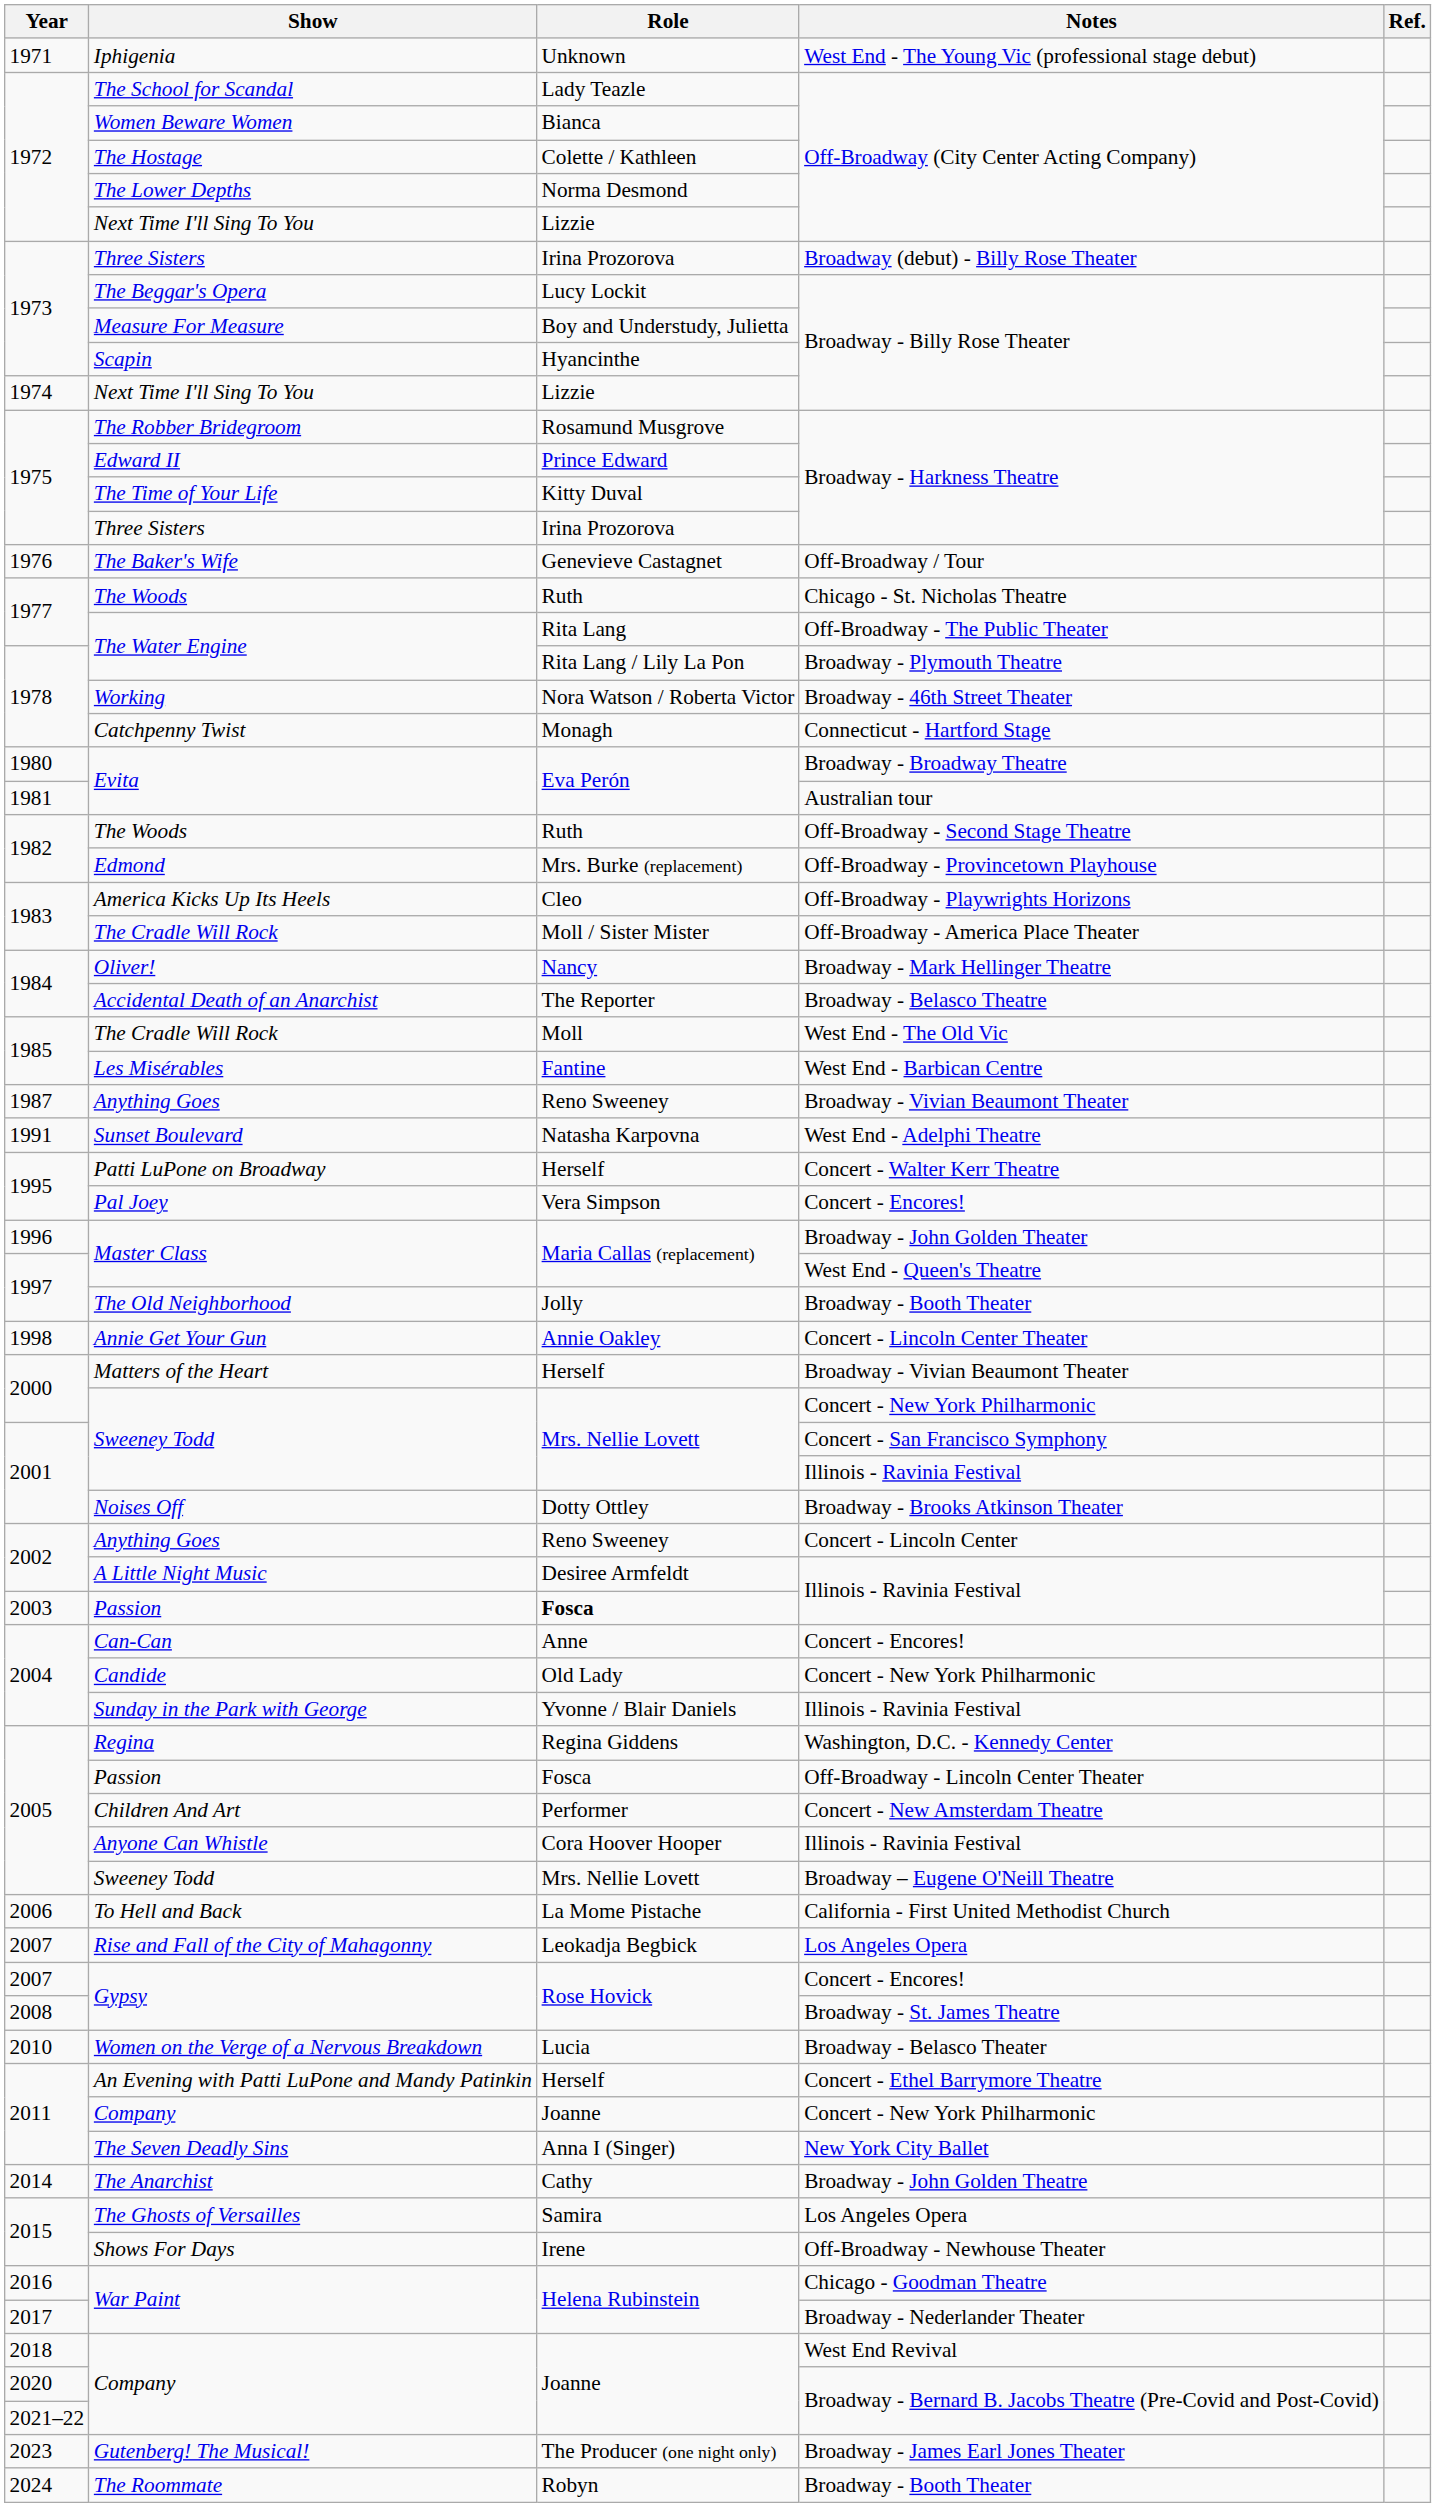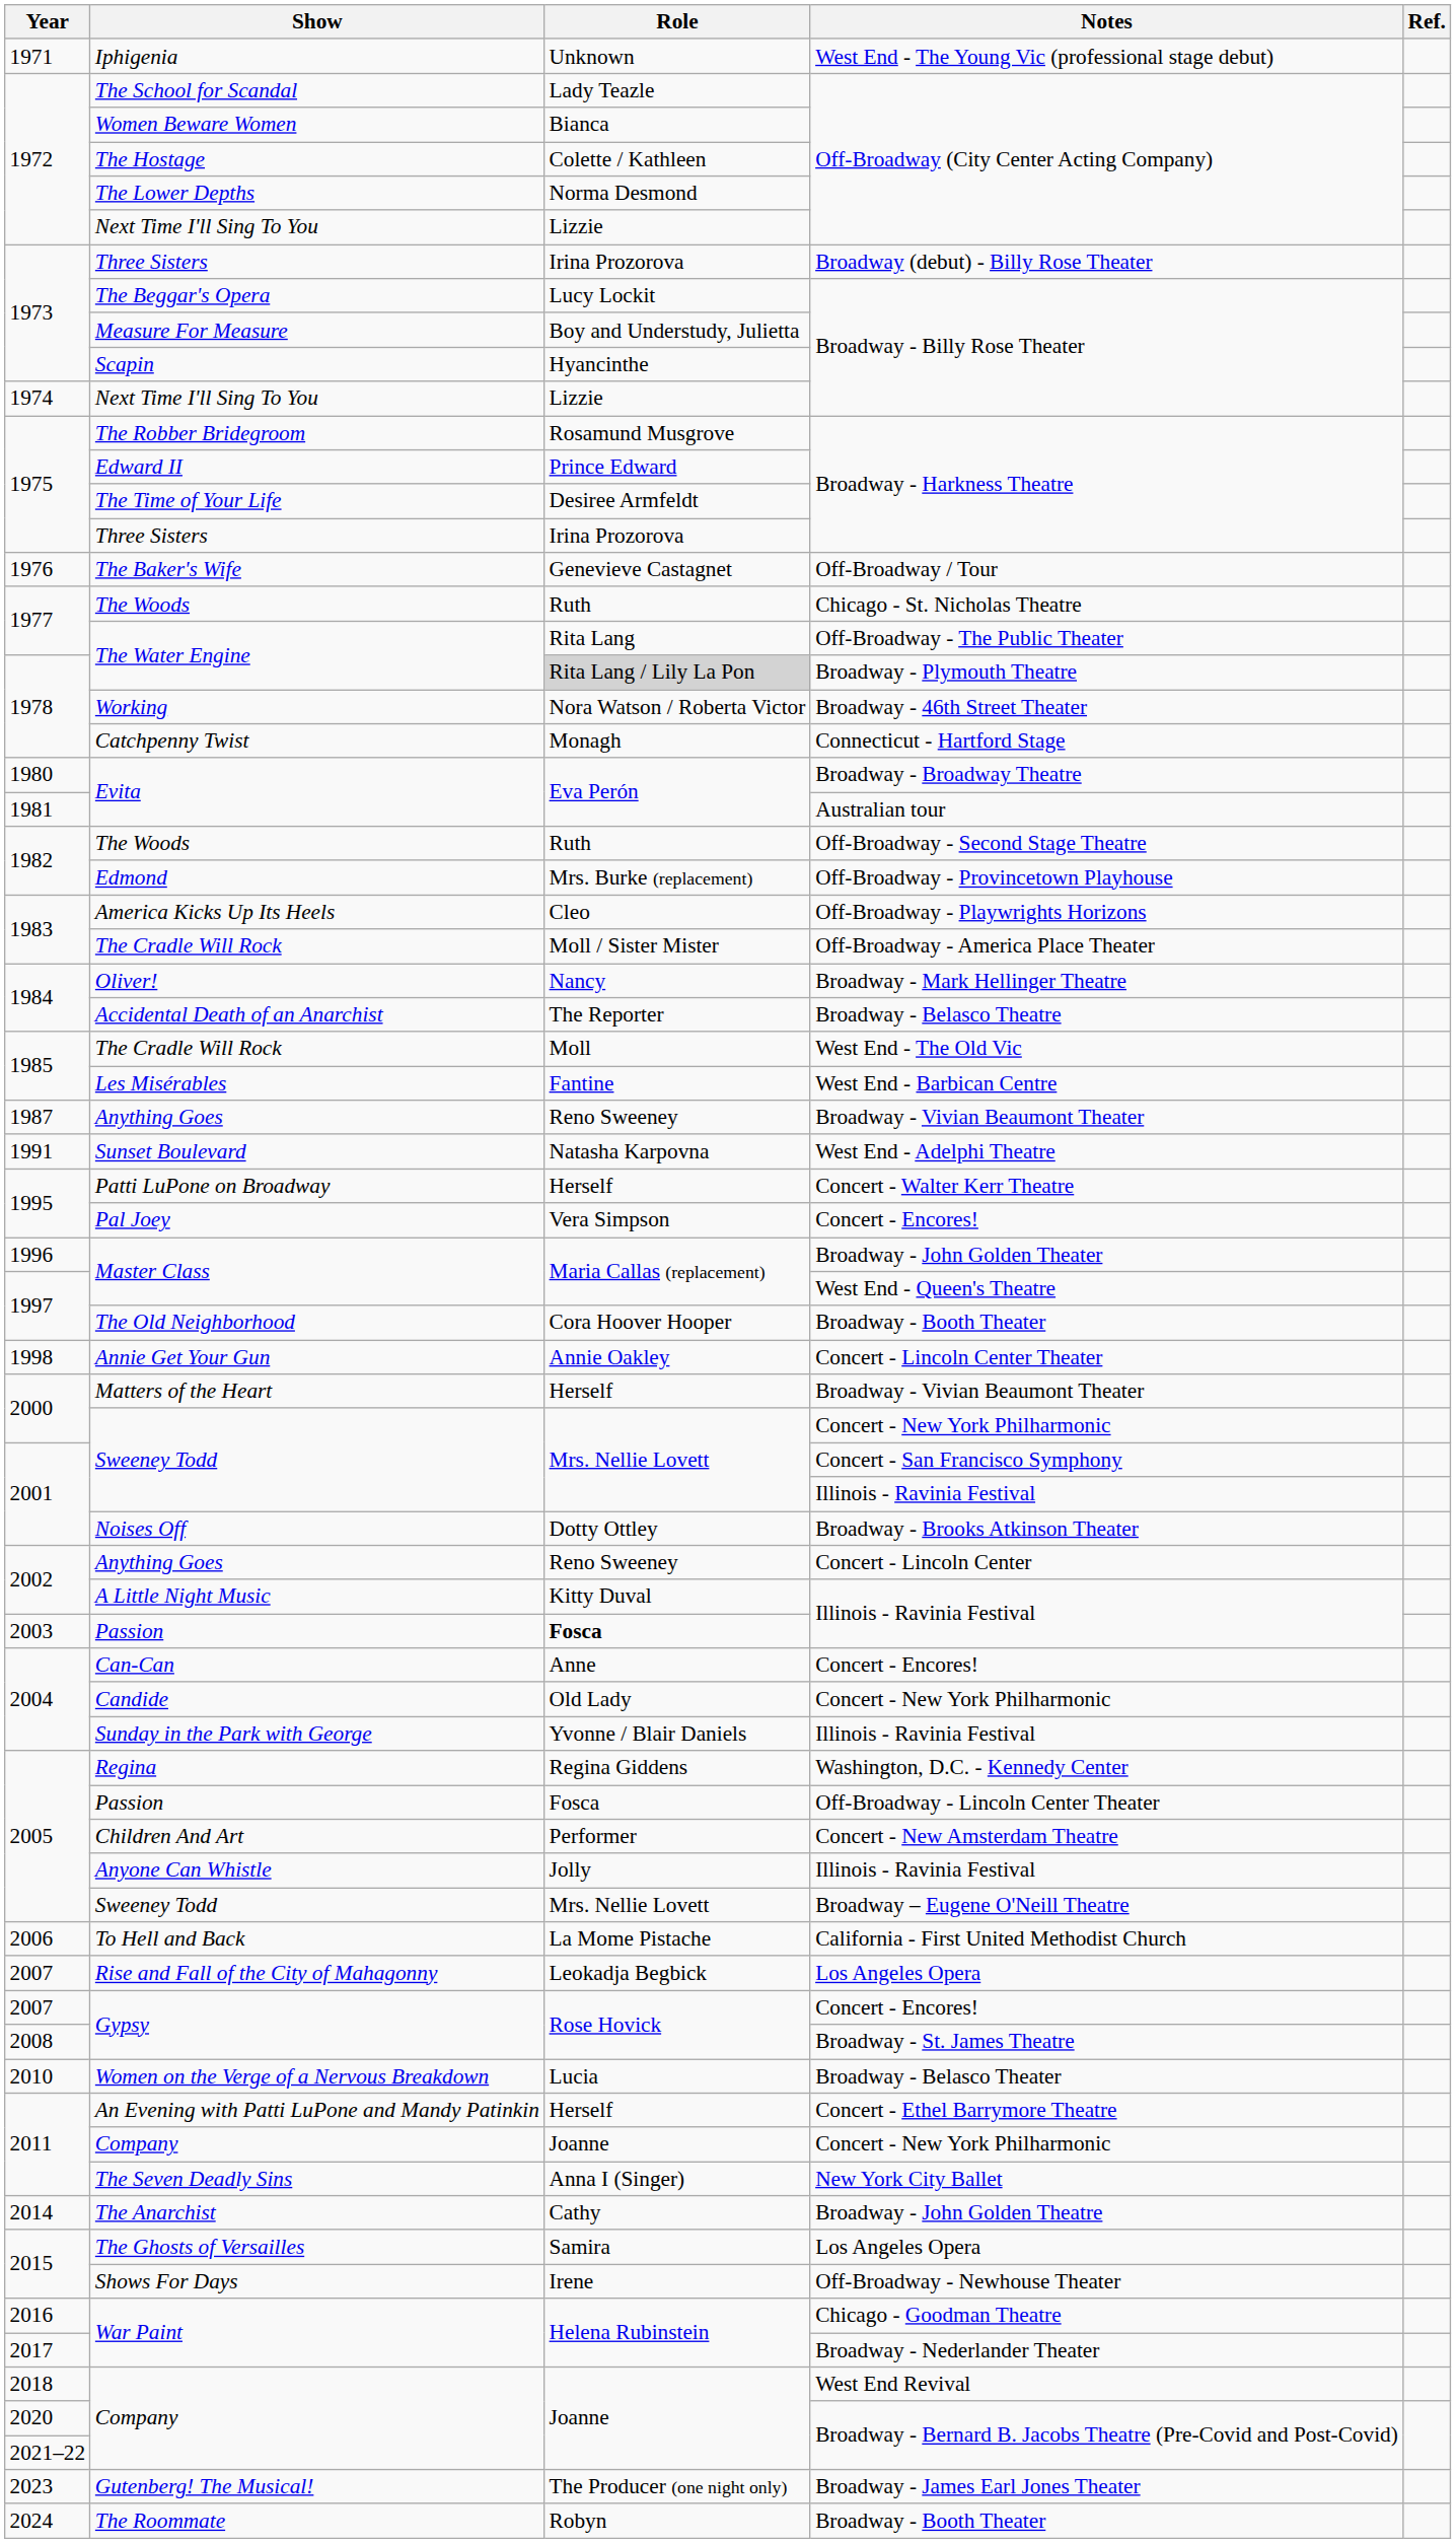The Time of Your Life | Role: Kitty Duval -> Desiree Armfeldt
The Water Engine / Broadway - Plymouth Theatre | Role: no background -> lightgrey background
The Old Neighborhood | Role: Jolly -> Cora Hoover Hooper
A Little Night Music | Role: Desiree Armfeldt -> Kitty Duval
Anyone Can Whistle | Role: Cora Hoover Hooper -> Jolly
